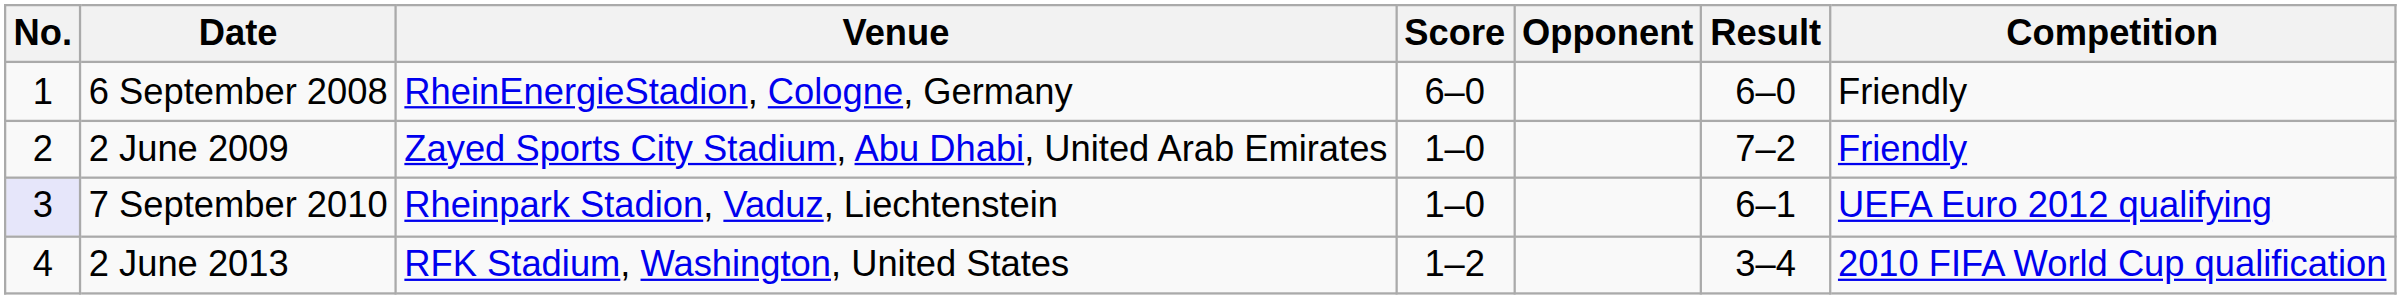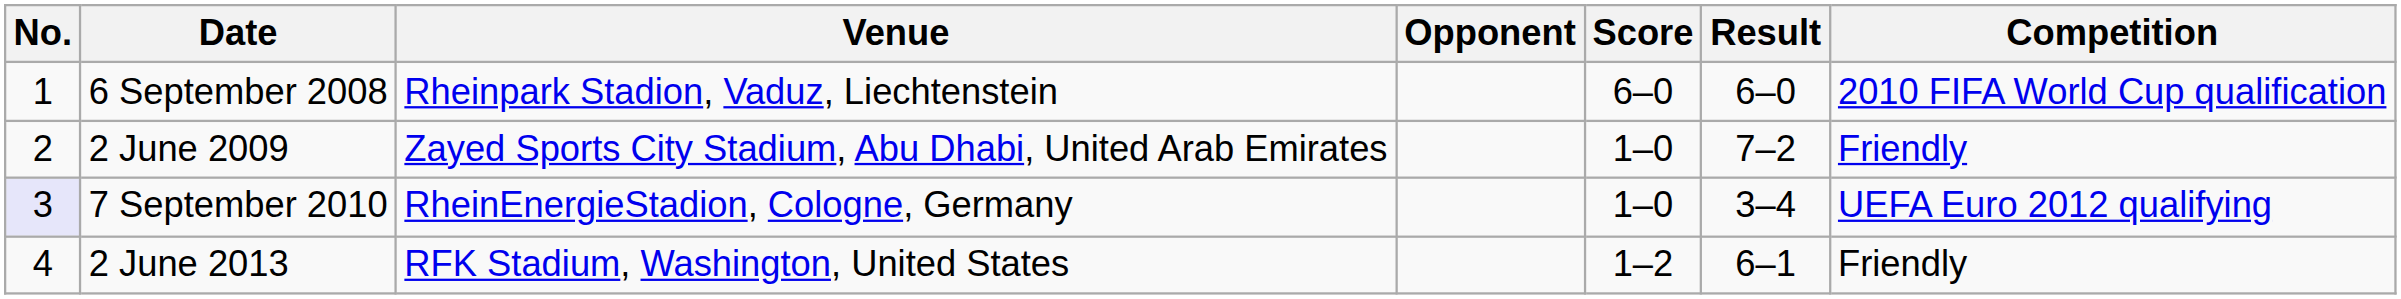columns swapped: Opponent <-> Score
6 September 2008 | Venue: RheinEnergieStadion, Cologne, Germany -> Rheinpark Stadion, Vaduz, Liechtenstein
6 September 2008 | Competition: Friendly -> 2010 FIFA World Cup qualification
7 September 2010 | Venue: Rheinpark Stadion, Vaduz, Liechtenstein -> RheinEnergieStadion, Cologne, Germany
7 September 2010 | Result: 6–1 -> 3–4
2 June 2013 | Result: 3–4 -> 6–1
2 June 2013 | Competition: 2010 FIFA World Cup qualification -> Friendly
